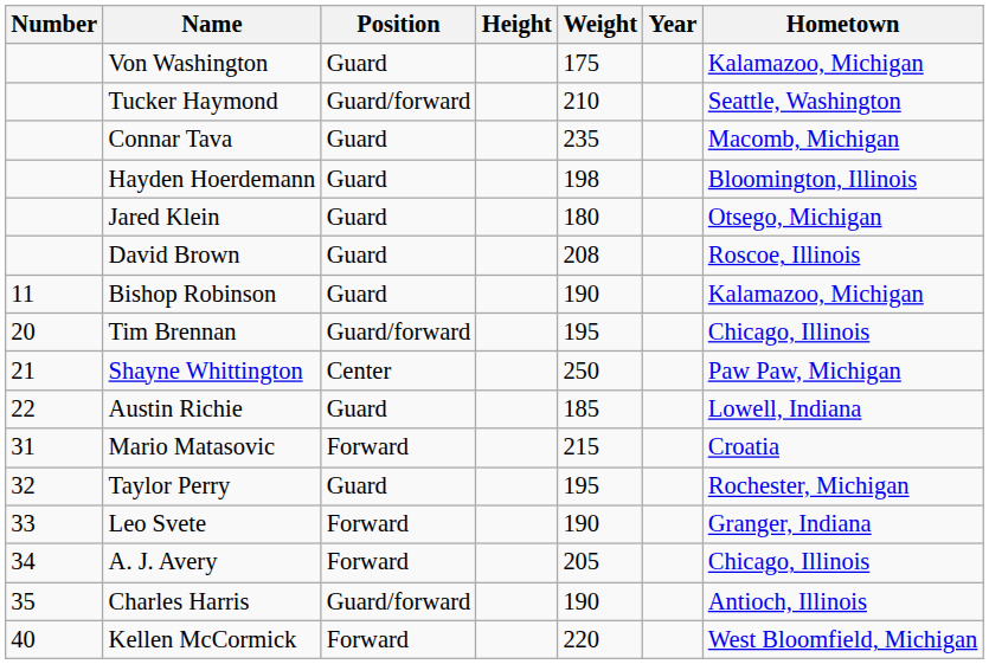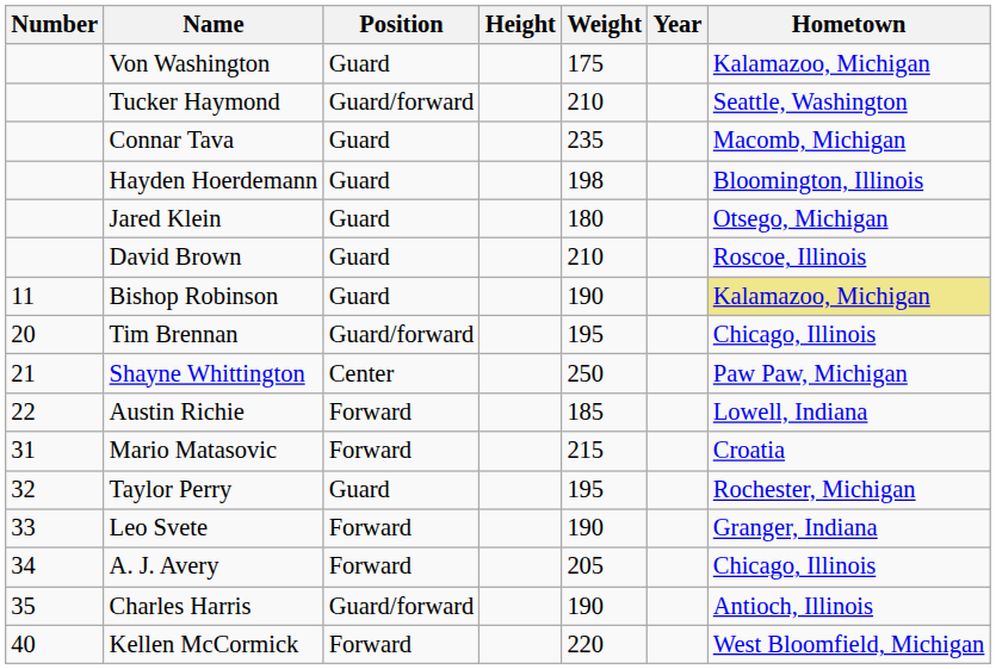David Brown | Weight: 208 -> 210
Bishop Robinson | Hometown: no background -> khaki background
Austin Richie | Position: Guard -> Forward
